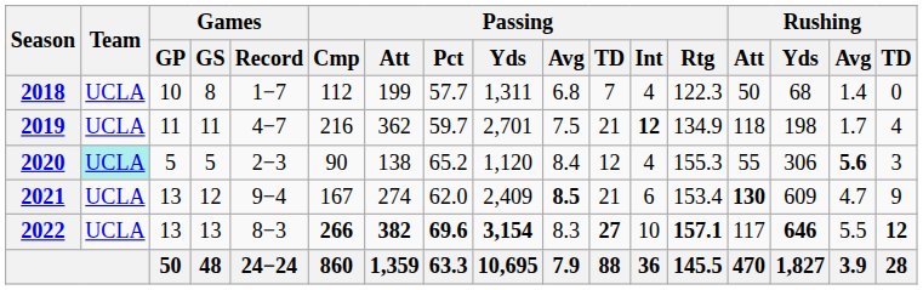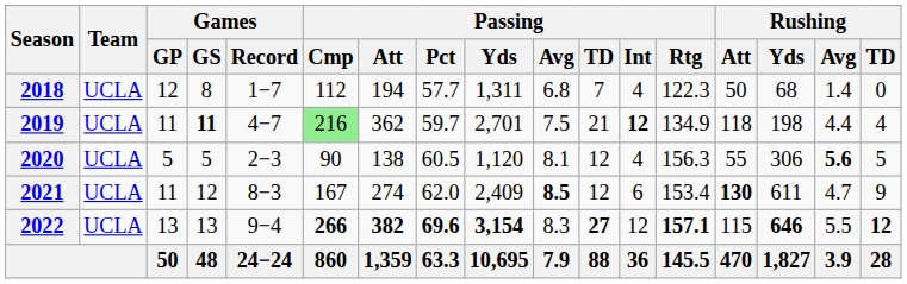2018 | Games / GP: 10 -> 12
2018 | Passing / Att: 199 -> 194
2019 | Games / GS: normal -> bold
2019 | Passing / Cmp: no background -> lightgreen background
2019 | Rushing / Avg: 1.7 -> 4.4
2020 | Team: paleturquoise background -> no background
2020 | Passing / Pct: 65.2 -> 60.5
2020 | Passing / Avg: 8.4 -> 8.1
2020 | Passing / Rtg: 155.3 -> 156.3
2020 | Rushing / TD: 3 -> 5
2021 | Games / GP: 13 -> 11
2021 | Games / Record: 9−4 -> 8−3
2021 | Passing / TD: 21 -> 12
2021 | Rushing / Yds: 609 -> 611
2022 | Games / Record: 8−3 -> 9−4
2022 | Passing / Int: 10 -> 12
2022 | Rushing / Att: 117 -> 115
